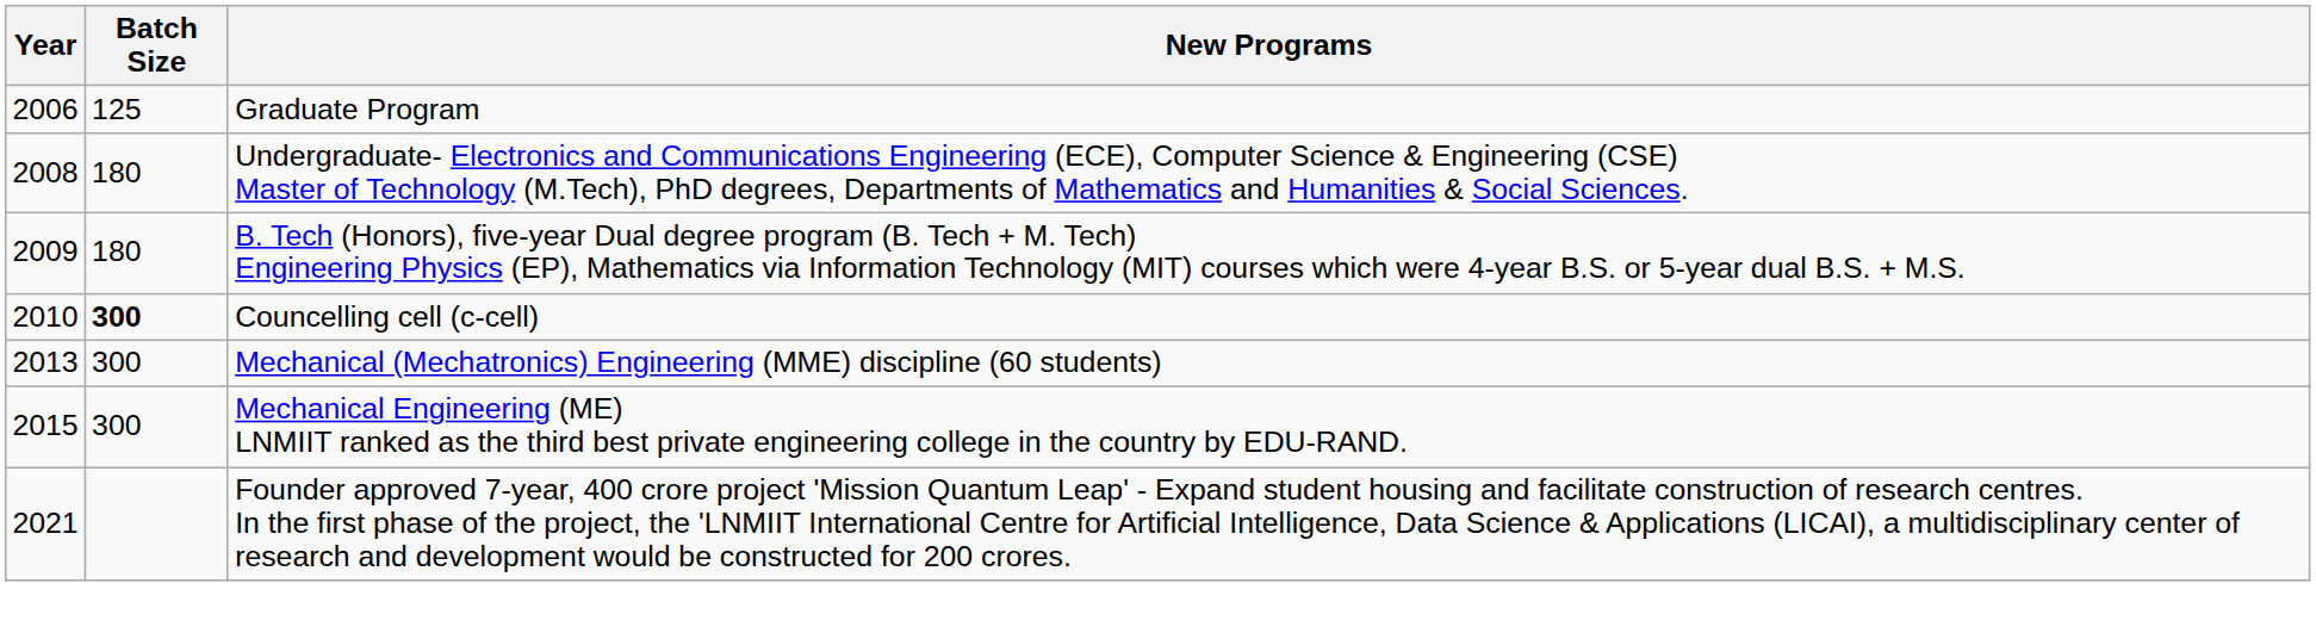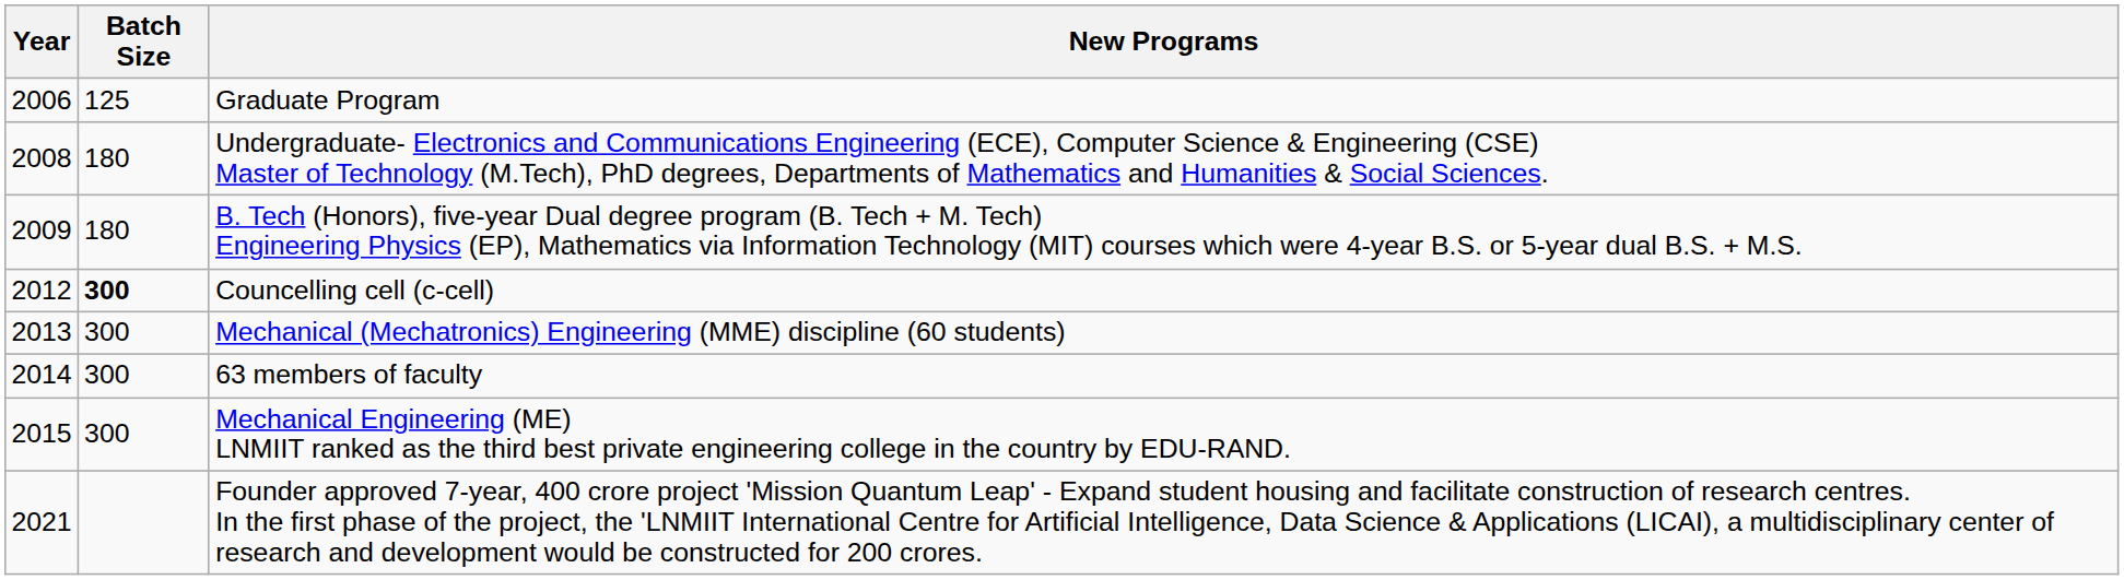Councelling cell (c-cell) | Year: 2010 -> 2012
+ row: 2014 | 300 | 63 members of faculty
